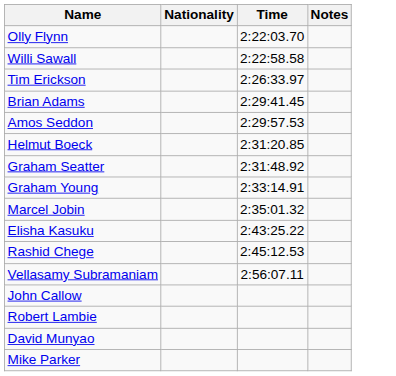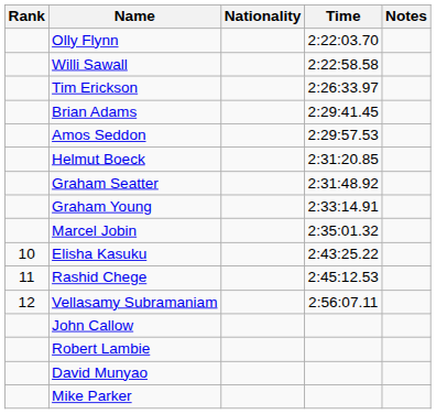+ column: Rank | 10 | 11 | 12
